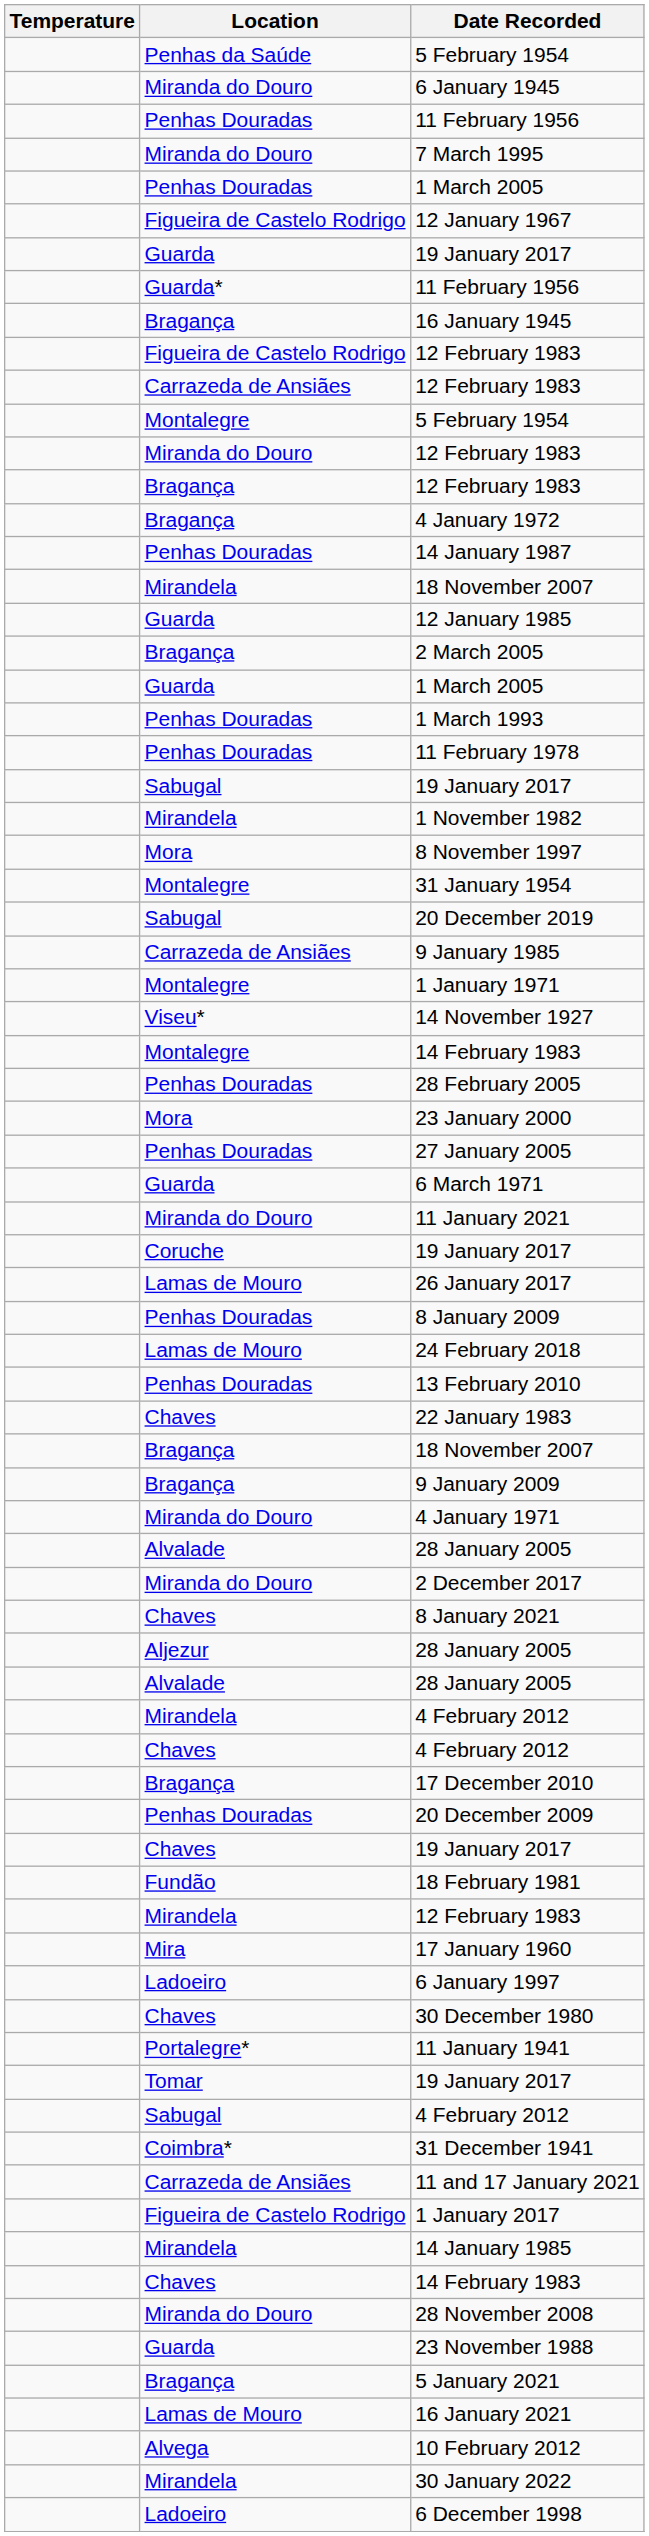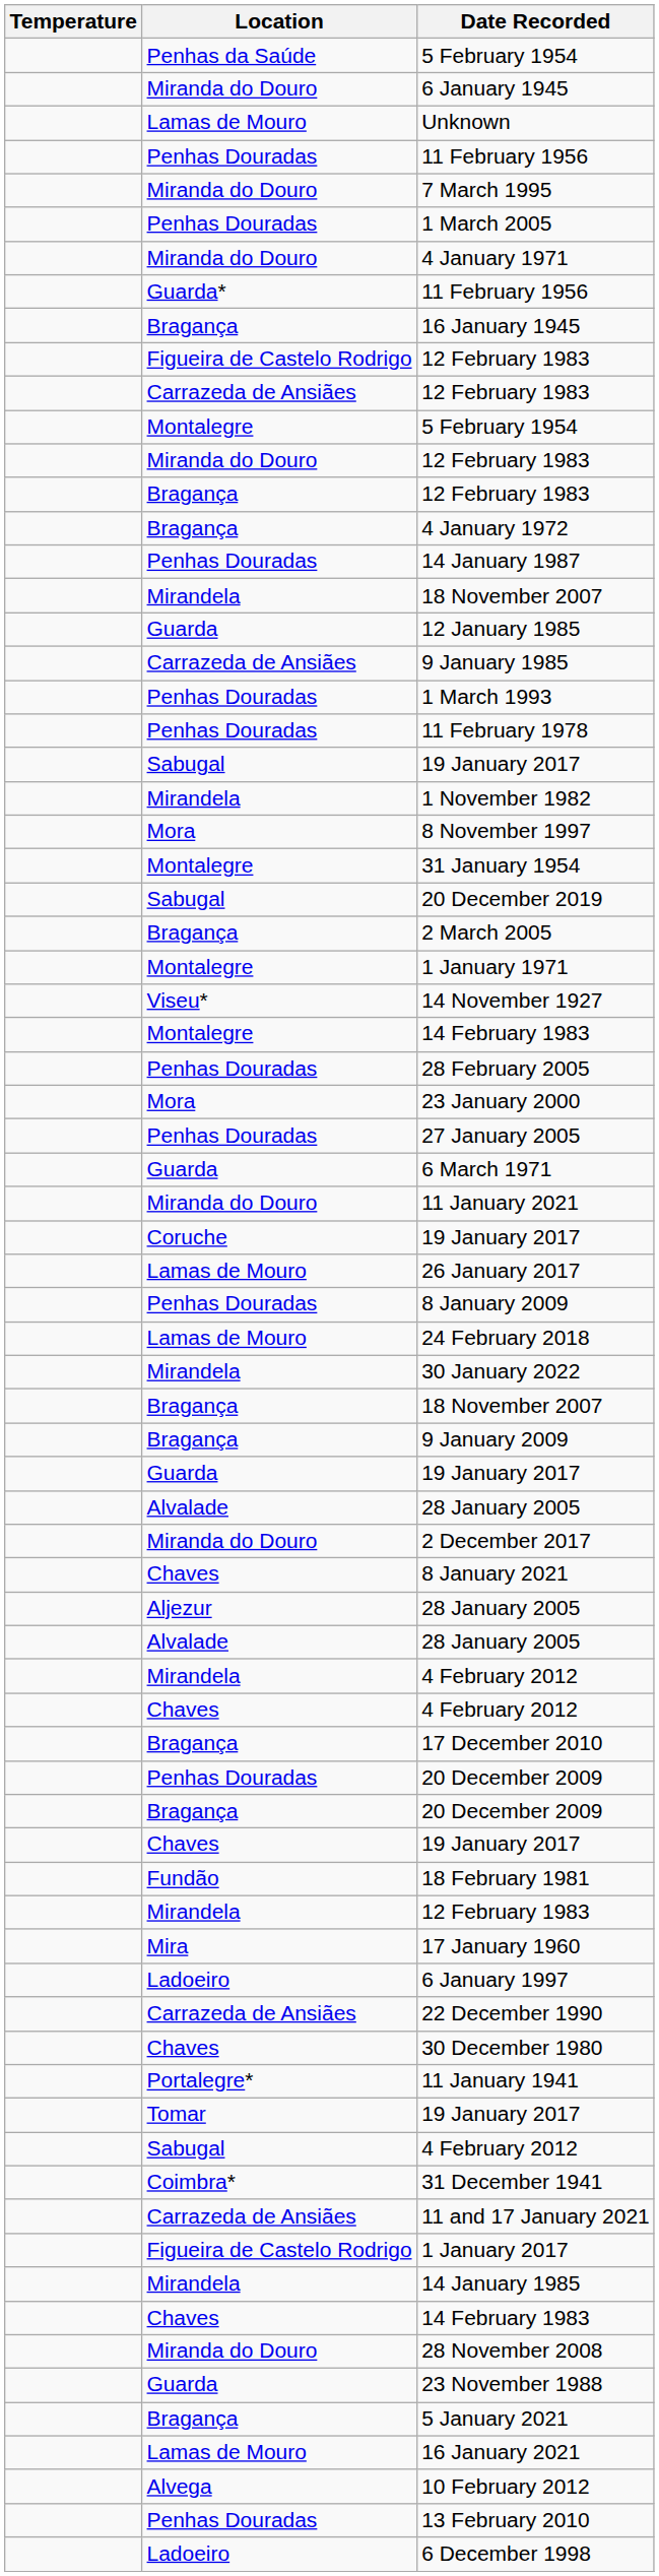+ row: Lamas de Mouro | Unknown
- row: Figueira de Castelo Rodrigo | 12 January 1967
rows swapped: 4 January 1971 <-> Guarda / 19 January 2017
rows swapped: 2 March 2005 <-> 9 January 1985
- row: Guarda | 1 March 2005
rows swapped: 13 February 2010 <-> 30 January 2022
- row: Chaves | 22 January 1983
+ row: Bragança | 20 December 2009
+ row: Carrazeda de Ansiães | 22 December 1990
